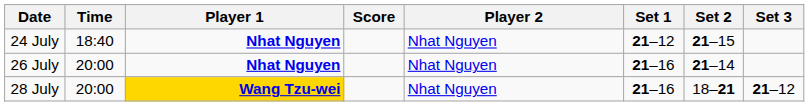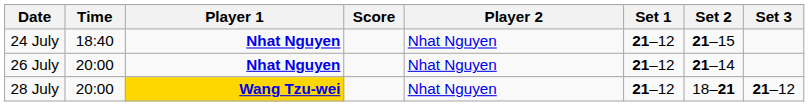26 July | Set 1: 21–16 -> 21–12
28 July | Set 1: 21–16 -> 21–12
